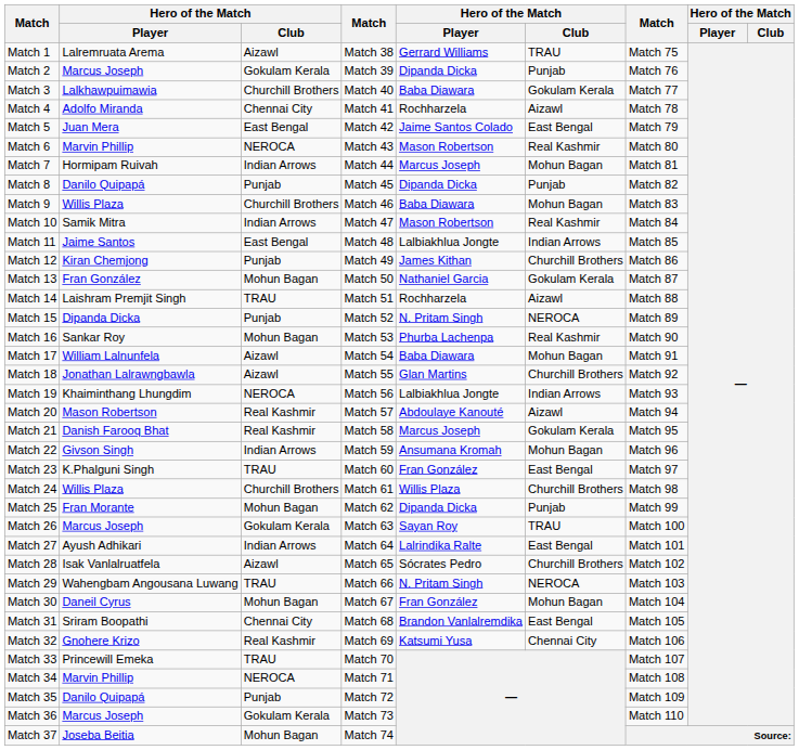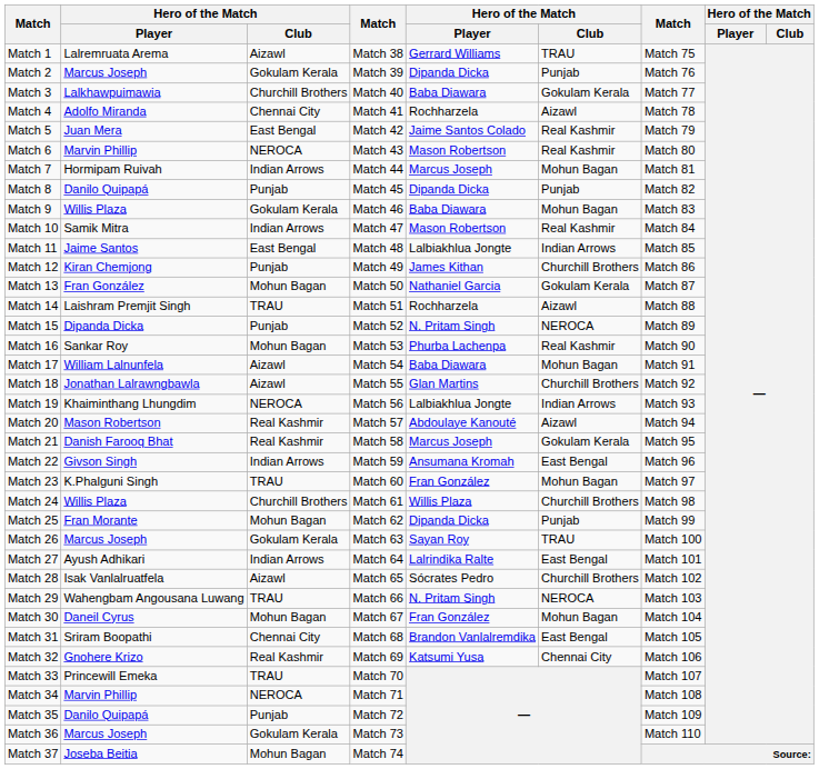Match 5 | column 6: East Bengal -> Real Kashmir
Match 9 | column 3: Churchill Brothers -> Gokulam Kerala
Match 22 | column 6: Mohun Bagan -> East Bengal
Match 23 | column 6: East Bengal -> Mohun Bagan
